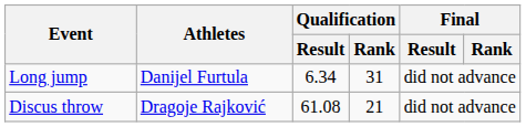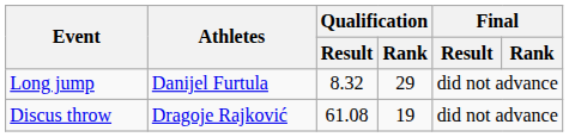Long jump | Qualification / Result: 6.34 -> 8.32
Long jump | Qualification / Rank: 31 -> 29
Discus throw | Qualification / Rank: 21 -> 19
